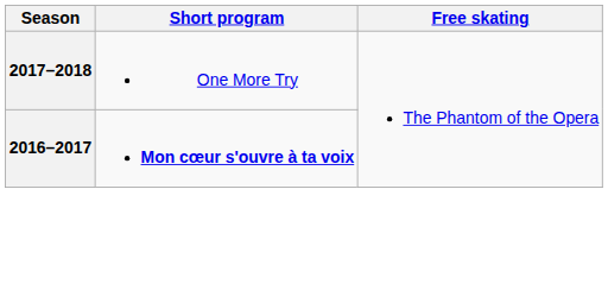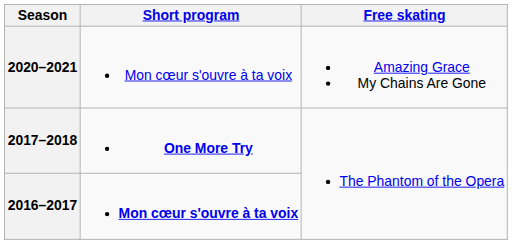+ row: 2020–2021 | Mon cœur s'ouvre à ta voix | Amazing Grace My Chains Are Gone
2017–2018 | Short program: normal -> bold
